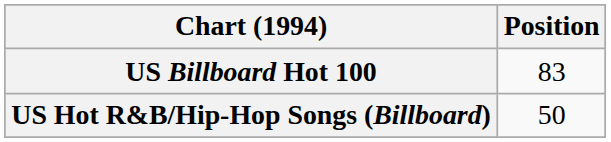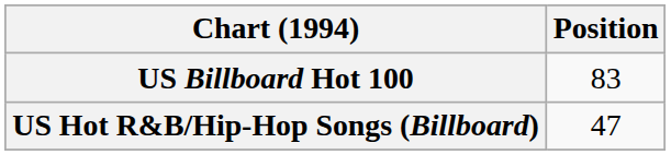US Hot R&B/Hip-Hop Songs (Billboard) | Position: 50 -> 47
